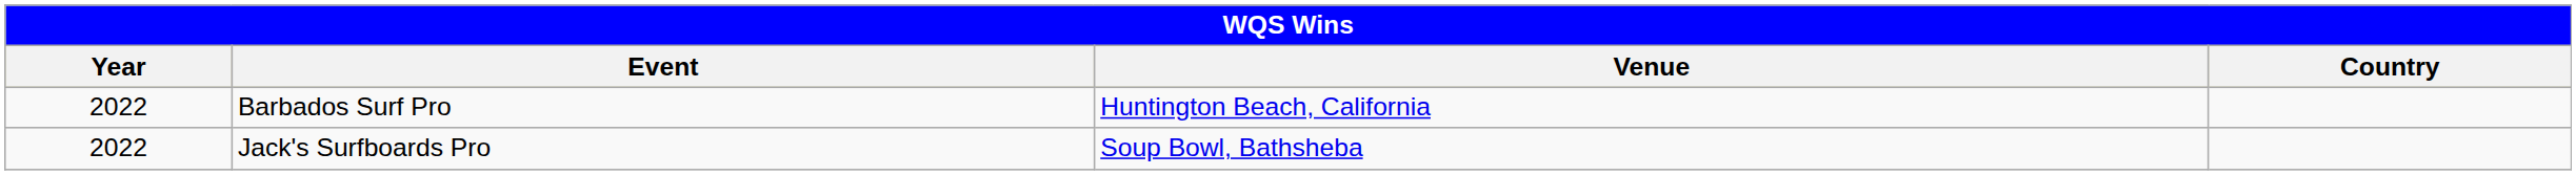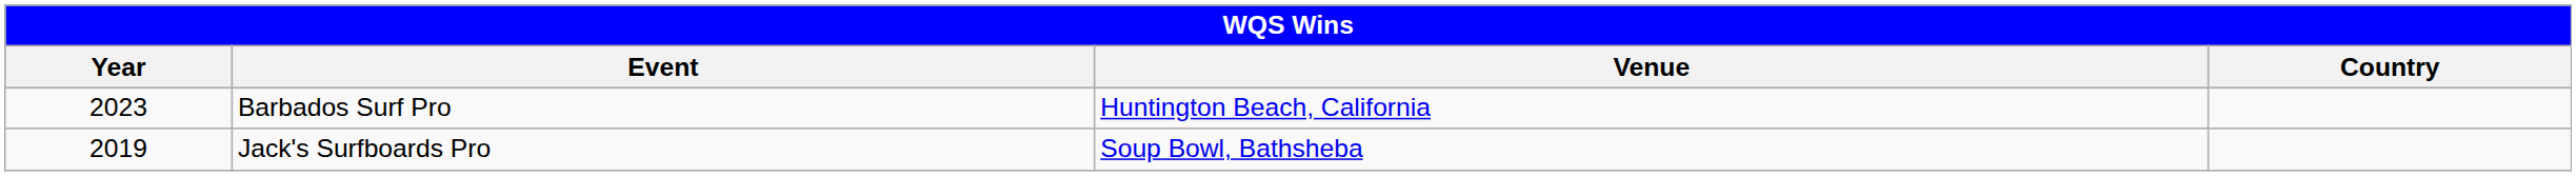Barbados Surf Pro | Year: 2022 -> 2023
Jack's Surfboards Pro | Year: 2022 -> 2019
